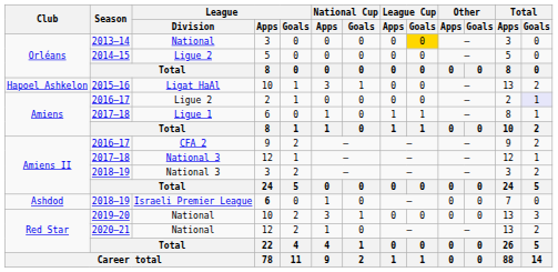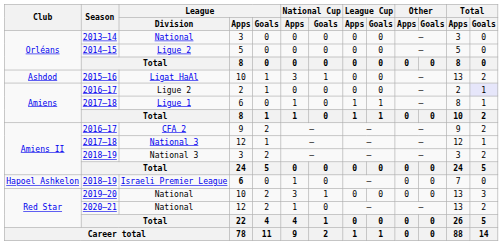2013–14 | League Cup / Goals: gold background -> no background
2015–16 | Club: Hapoel Ashkelon -> Ashdod
2018–19 / Israeli Premier League | Club: Ashdod -> Hapoel Ashkelon
